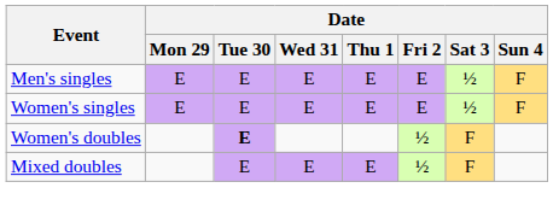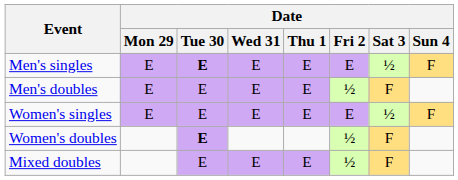Men's singles | Date / Tue 30: normal -> bold
+ row: Men's doubles | E | E | E | E | ½ | F
